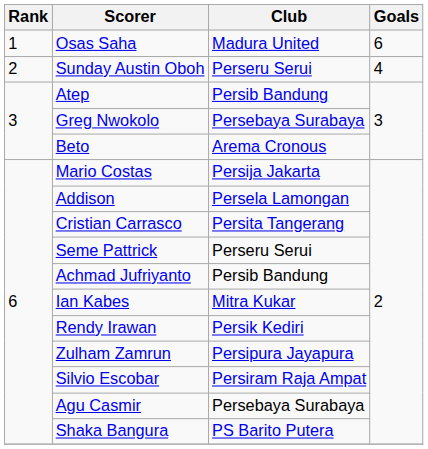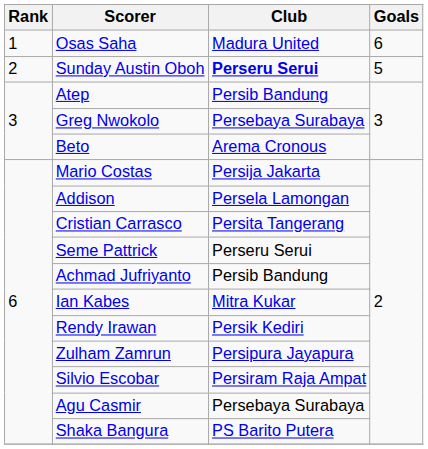Sunday Austin Oboh | Club: normal -> bold
Sunday Austin Oboh | Goals: 4 -> 5
